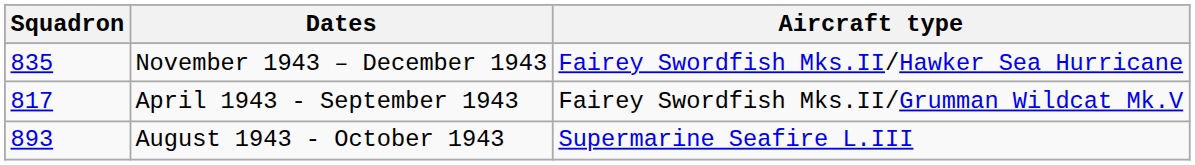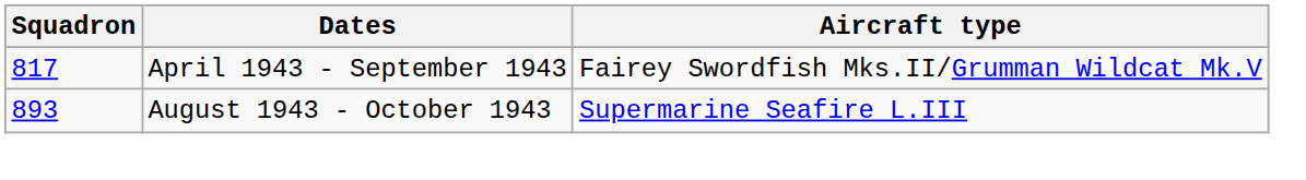- row: 835 | November 1943 – December 1943 | Fairey Swordfish Mks.II/Hawker Sea Hurricane
